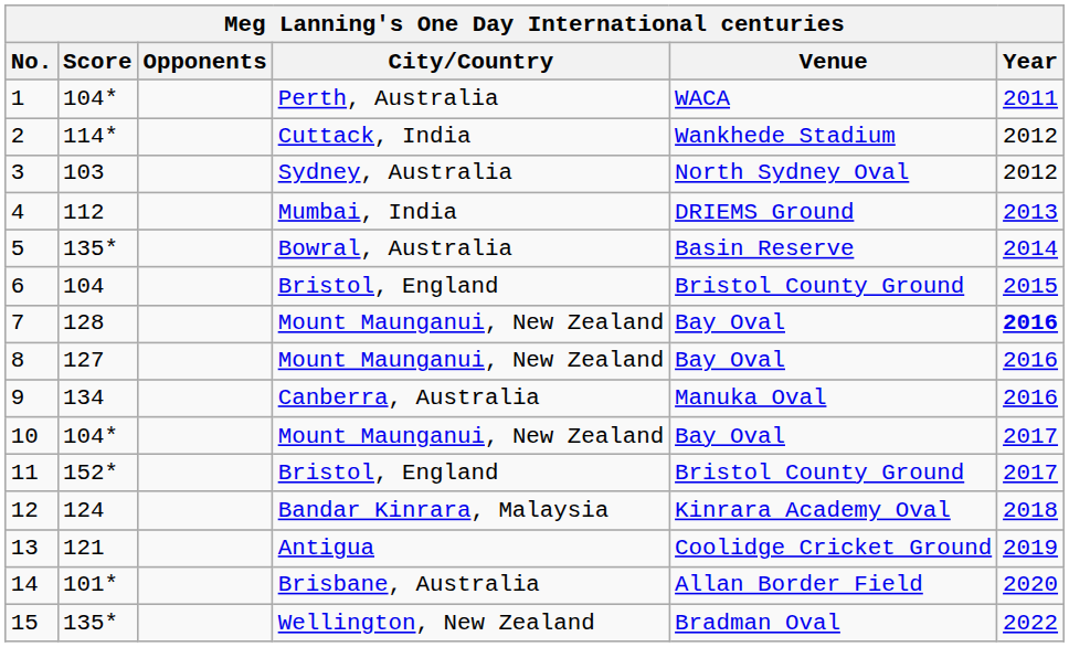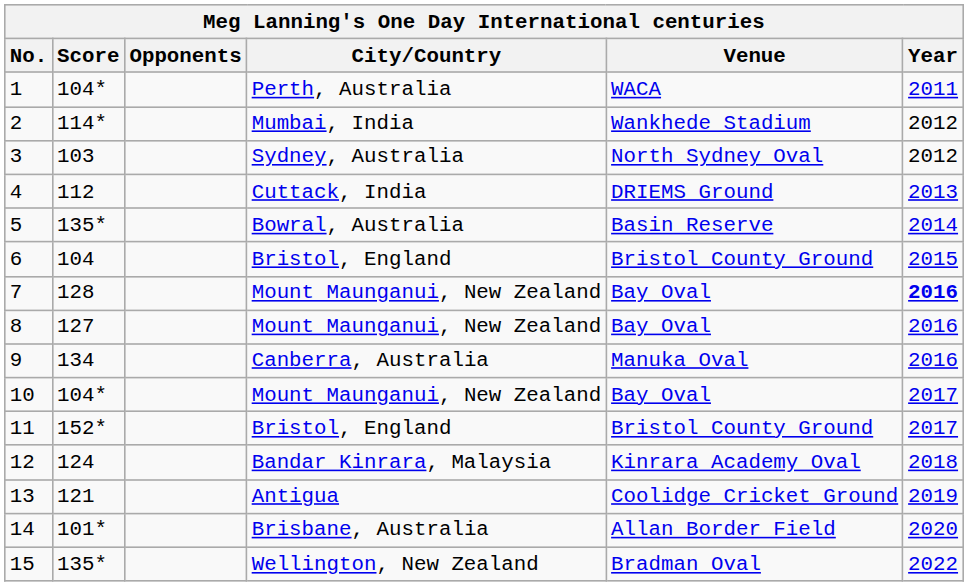2 | City/Country: Cuttack, India -> Mumbai, India
4 | City/Country: Mumbai, India -> Cuttack, India
